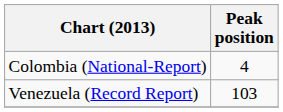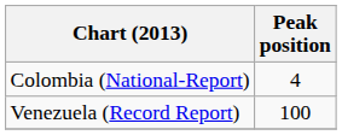Venezuela (Record Report) | Peak position: 103 -> 100
